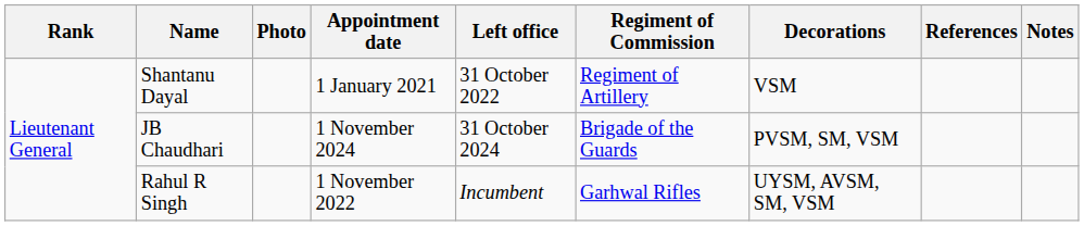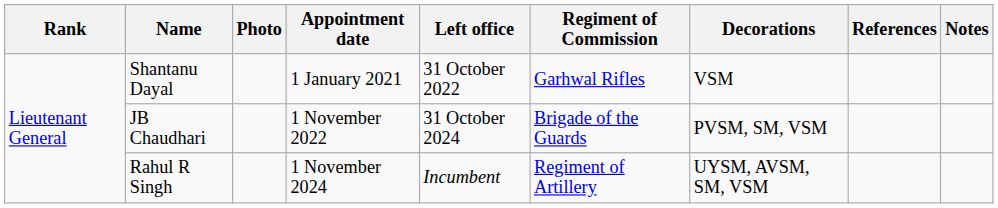Shantanu Dayal | Regiment of Commission: Regiment of Artillery -> Garhwal Rifles
JB Chaudhari | Appointment date: 1 November 2024 -> 1 November 2022
Rahul R Singh | Appointment date: 1 November 2022 -> 1 November 2024
Rahul R Singh | Regiment of Commission: Garhwal Rifles -> Regiment of Artillery
